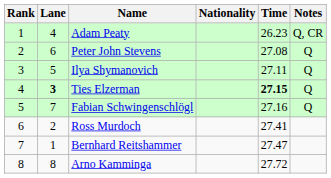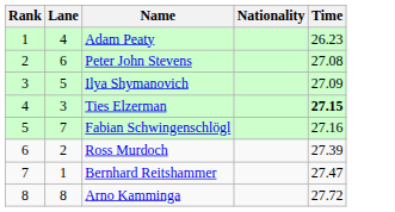- column: Notes | Q, CR | Q | Q | Q | Q
Ilya Shymanovich | Time: 27.11 -> 27.09
Ties Elzerman | Lane: bold -> normal
Ross Murdoch | Time: 27.41 -> 27.39
